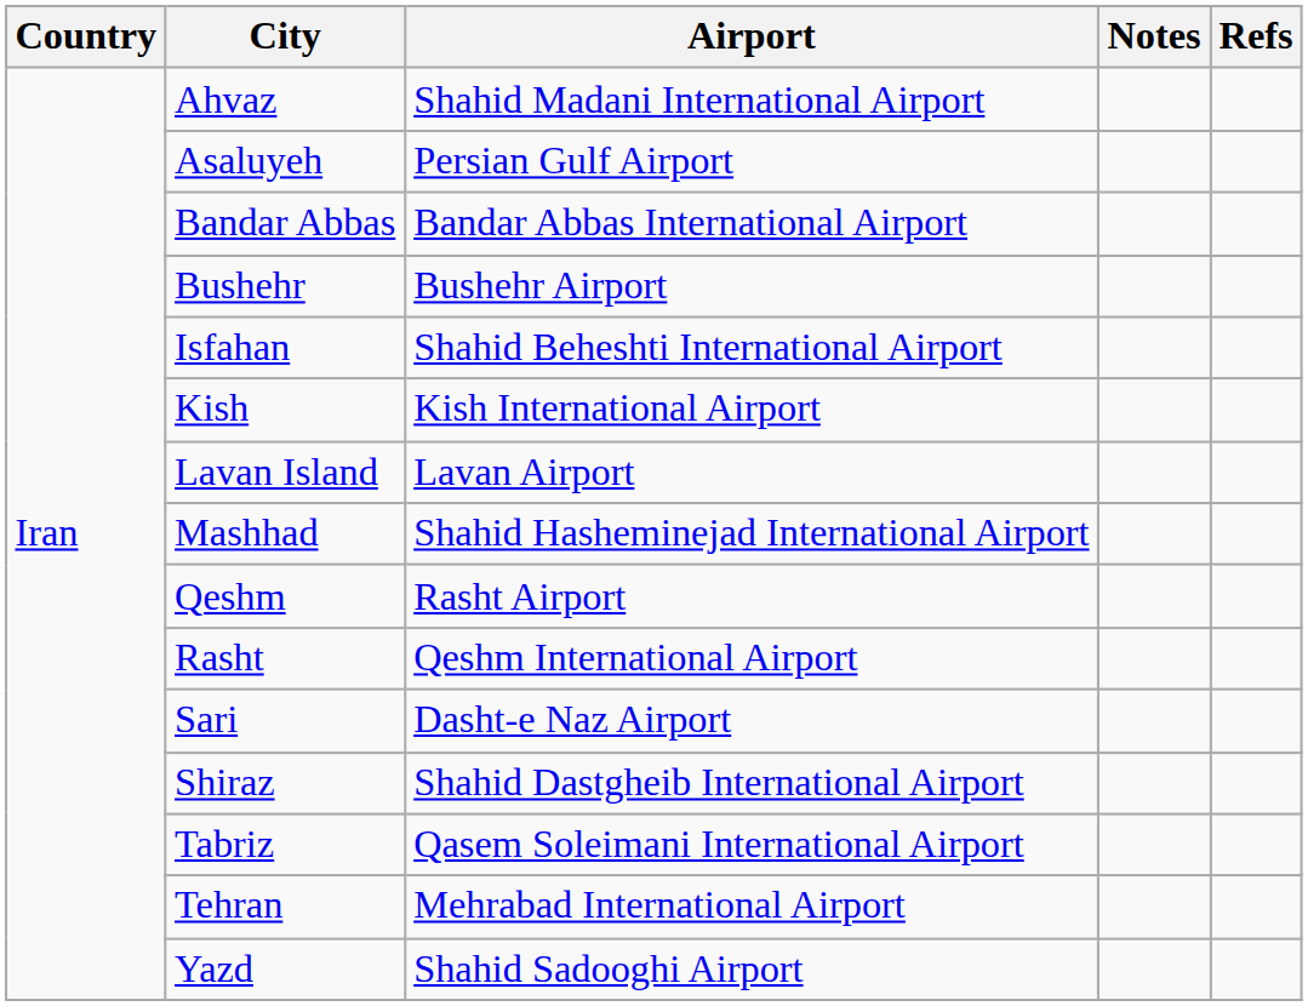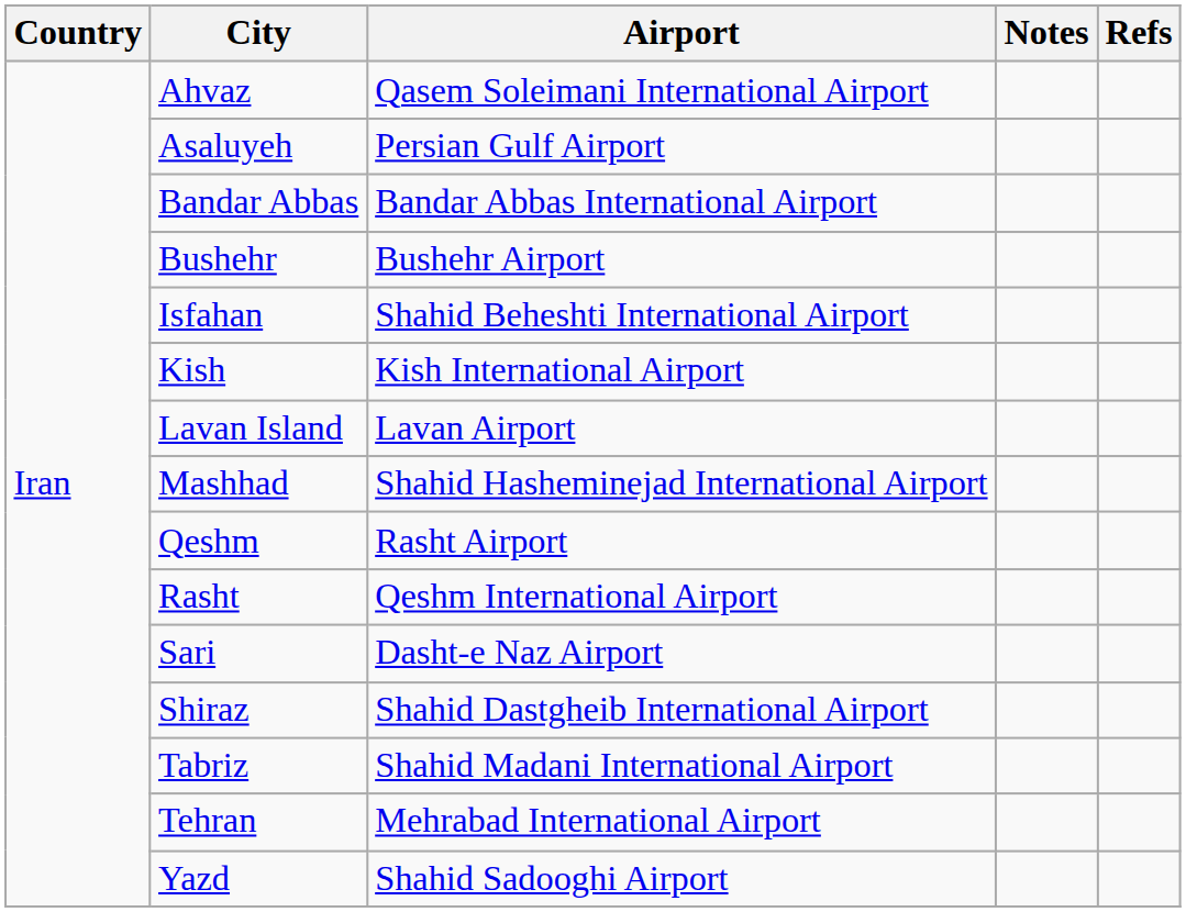Ahvaz | Airport: Shahid Madani International Airport -> Qasem Soleimani International Airport
Tabriz | Airport: Qasem Soleimani International Airport -> Shahid Madani International Airport
